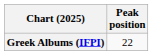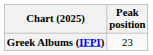Greek Albums (IFPI) | Peak position: 22 -> 23
